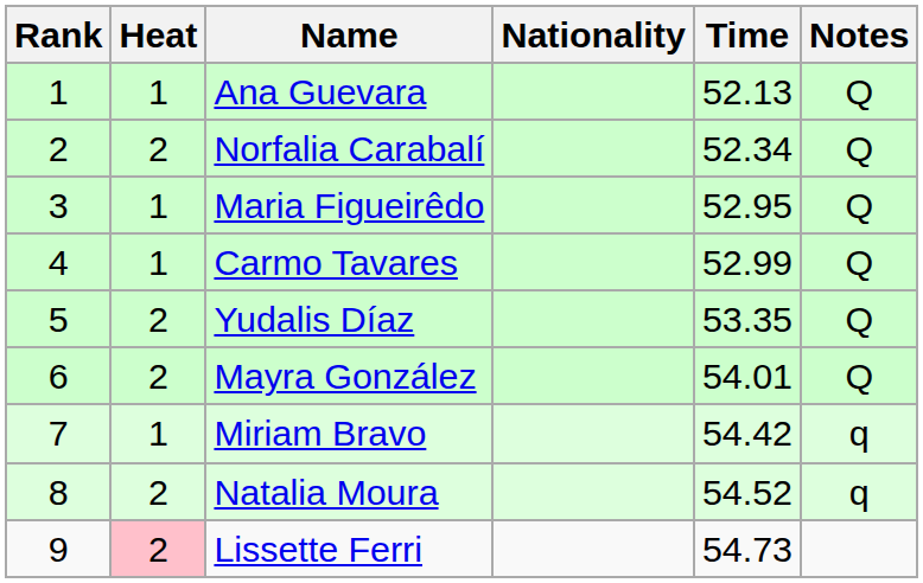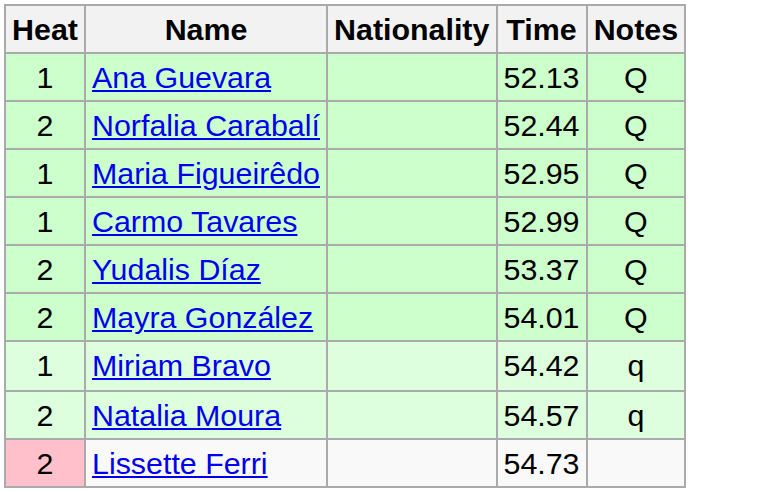- column: Rank | 1 | 2 | 3 | 4 | 5 | 6 | 7 | 8 | 9
Norfalia Carabalí | Time: 52.34 -> 52.44
Yudalis Díaz | Time: 53.35 -> 53.37
Natalia Moura | Time: 54.52 -> 54.57
